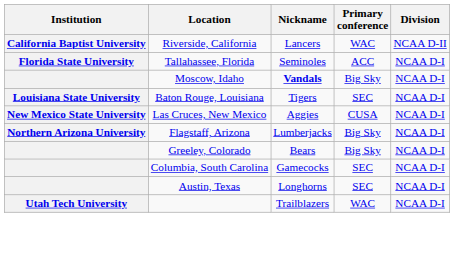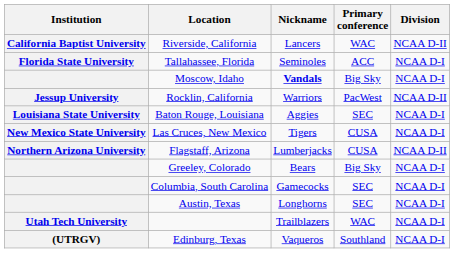+ row: Jessup University | Rocklin, California | Warriors | PacWest | NCAA D-II
Baton Rouge, Louisiana | Nickname: Tigers -> Aggies
Las Cruces, New Mexico | Nickname: Aggies -> Tigers
Flagstaff, Arizona | Primary conference: Big Sky -> CUSA
Flagstaff, Arizona | Division: NCAA D-I -> NCAA D-II
+ row: (UTRGV) | Edinburg, Texas | Vaqueros | Southland | NCAA D-I
